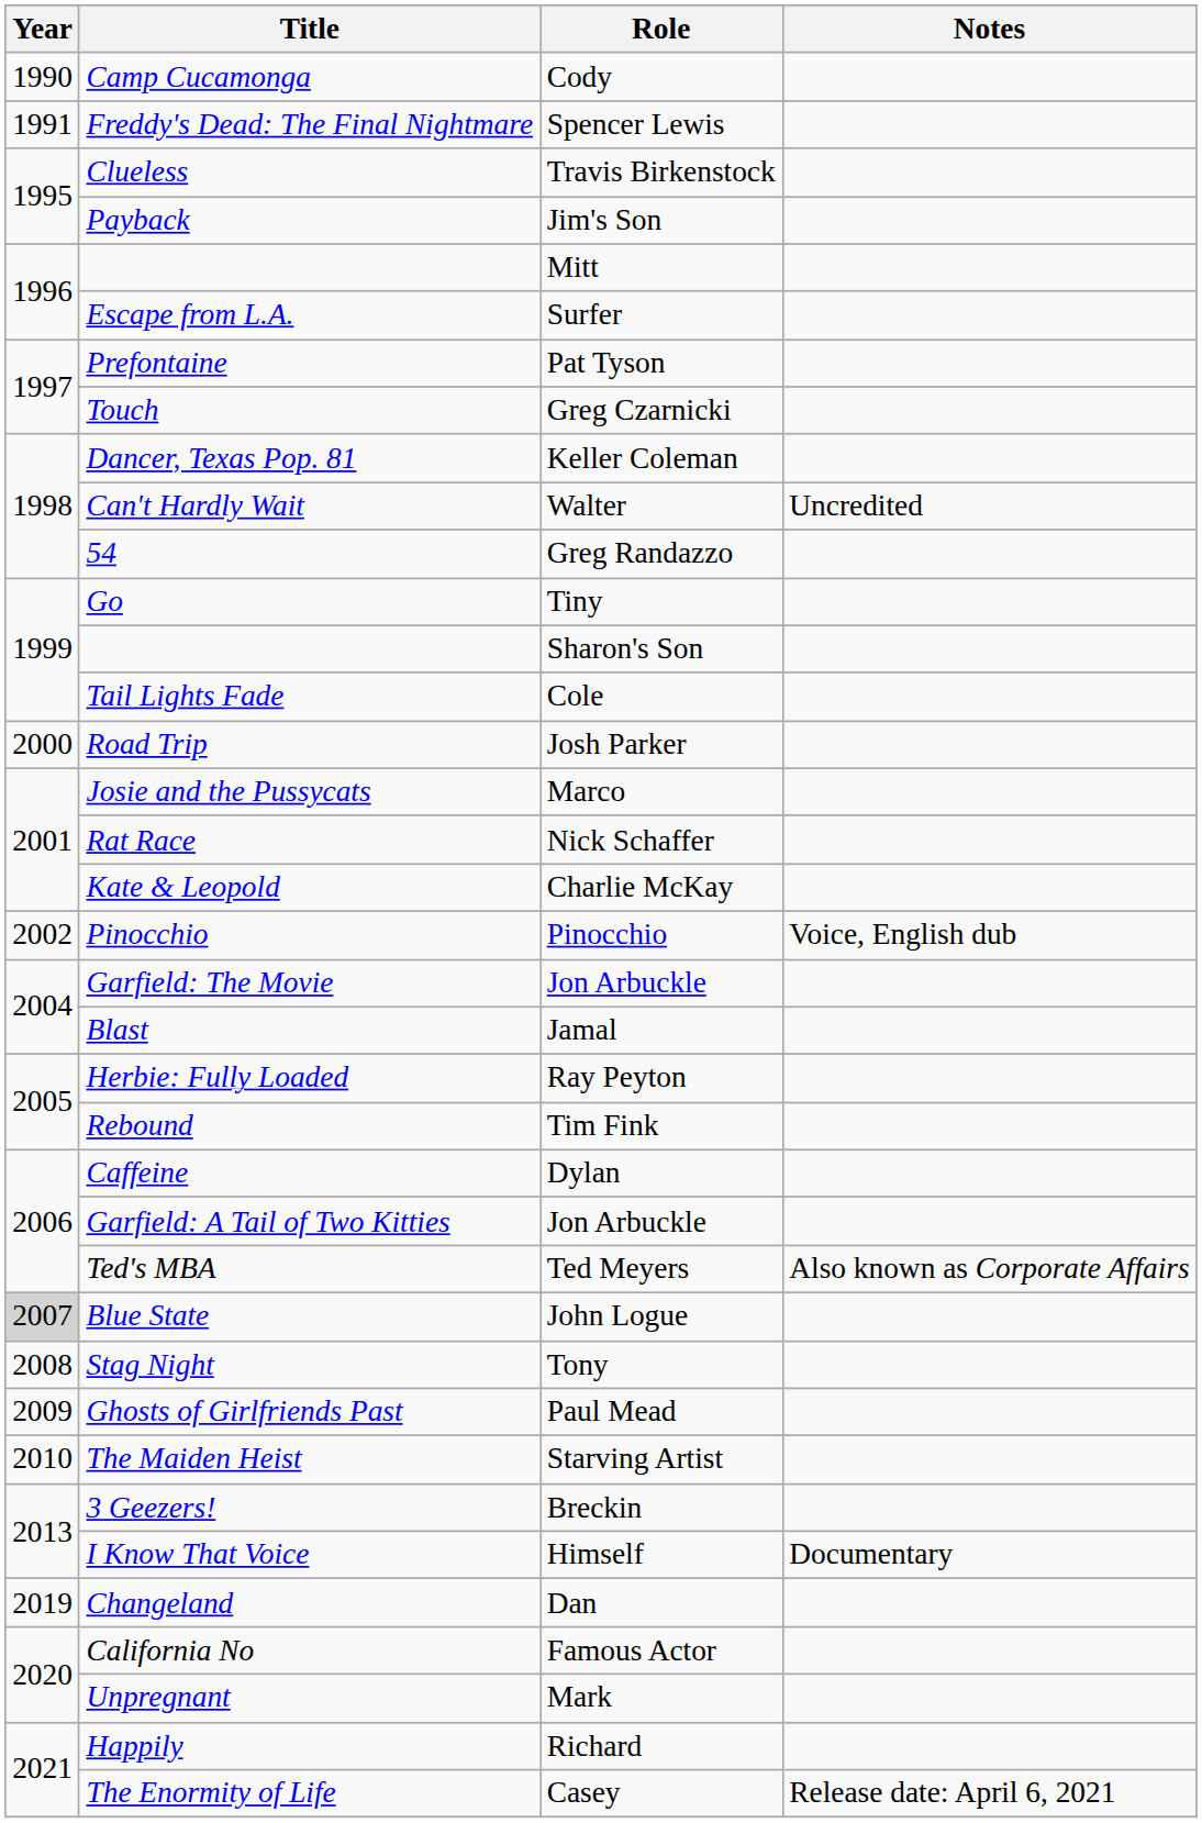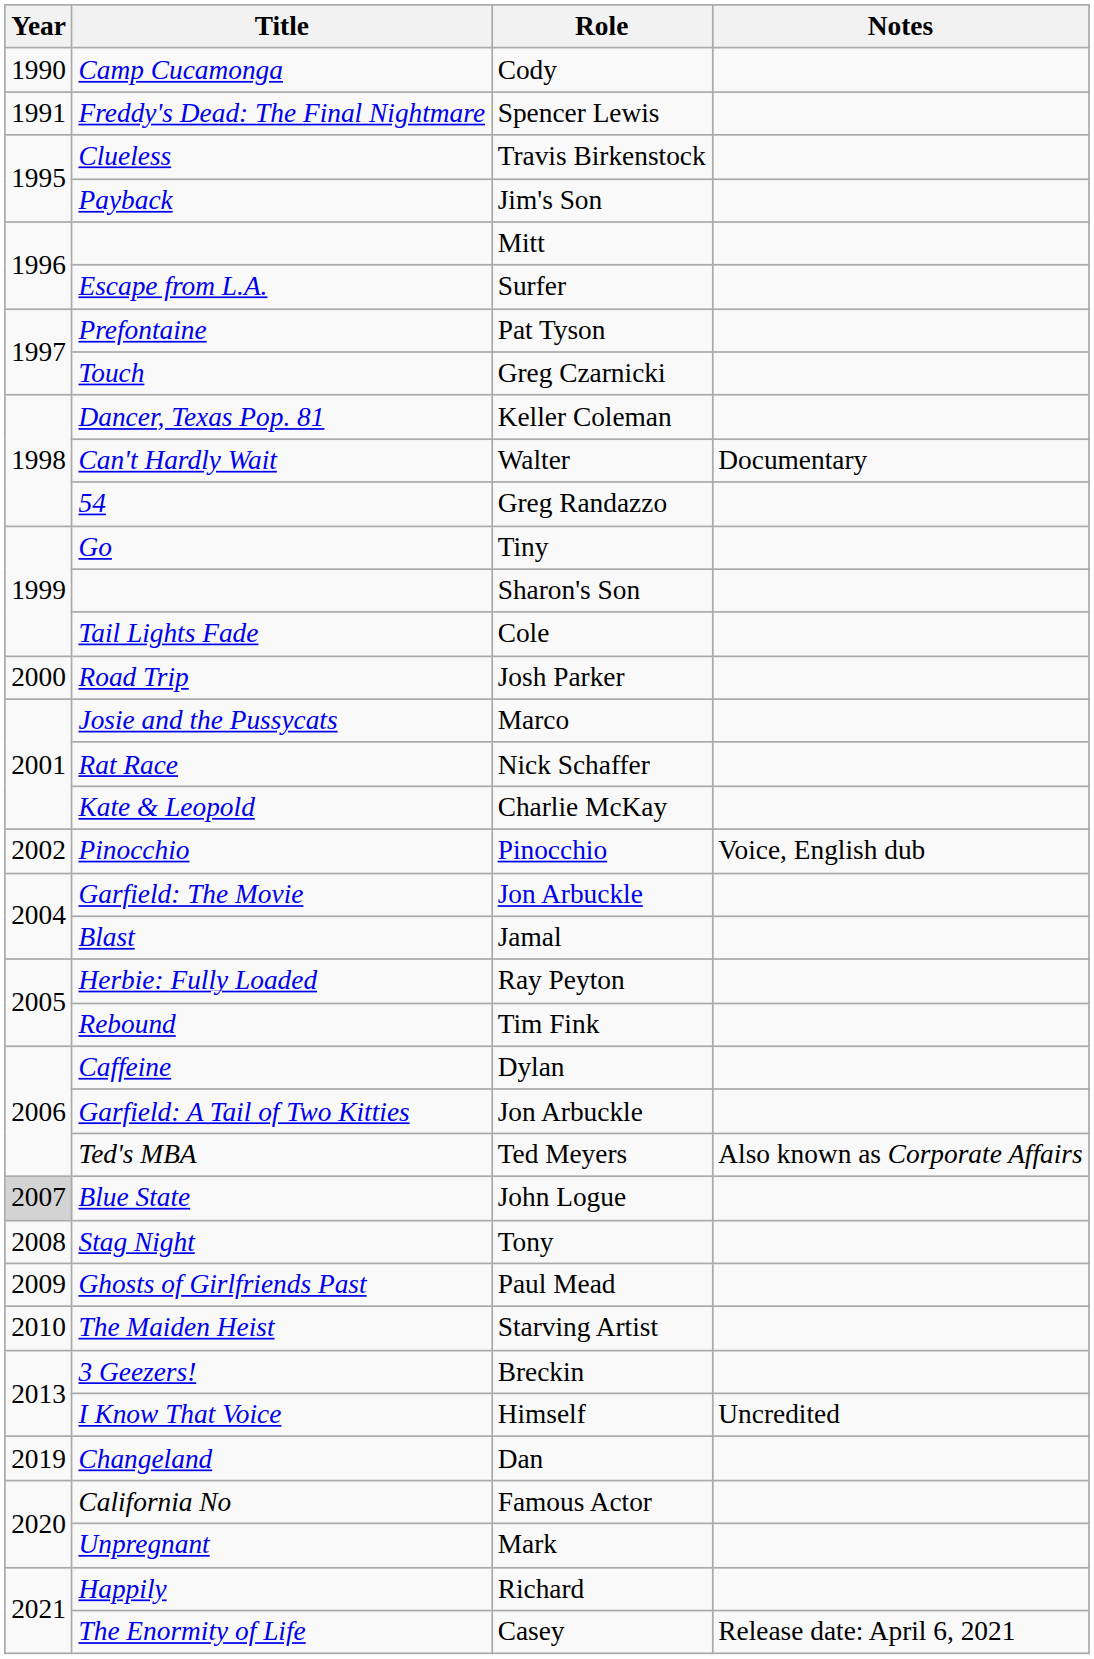Can't Hardly Wait | Notes: Uncredited -> Documentary
I Know That Voice | Notes: Documentary -> Uncredited
